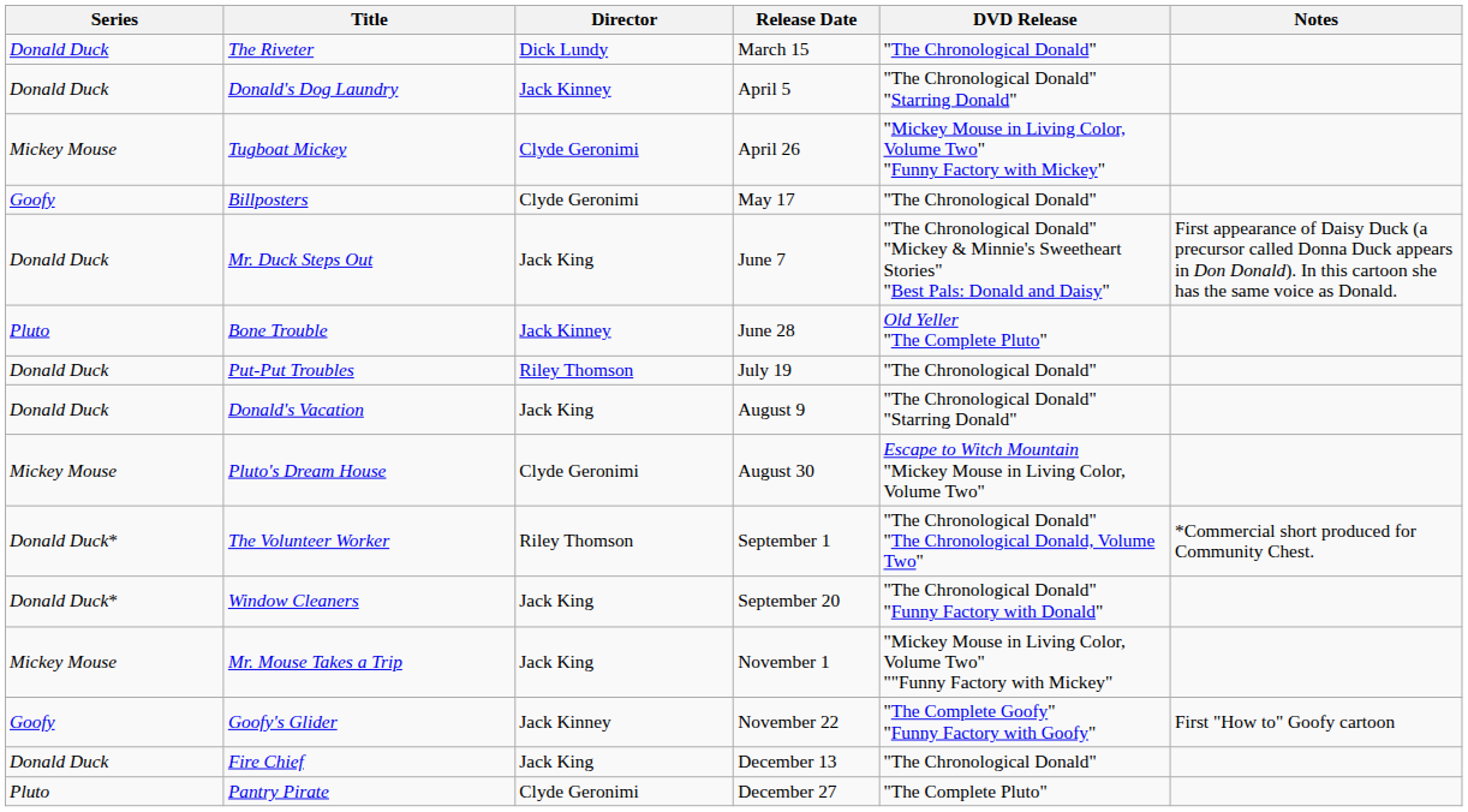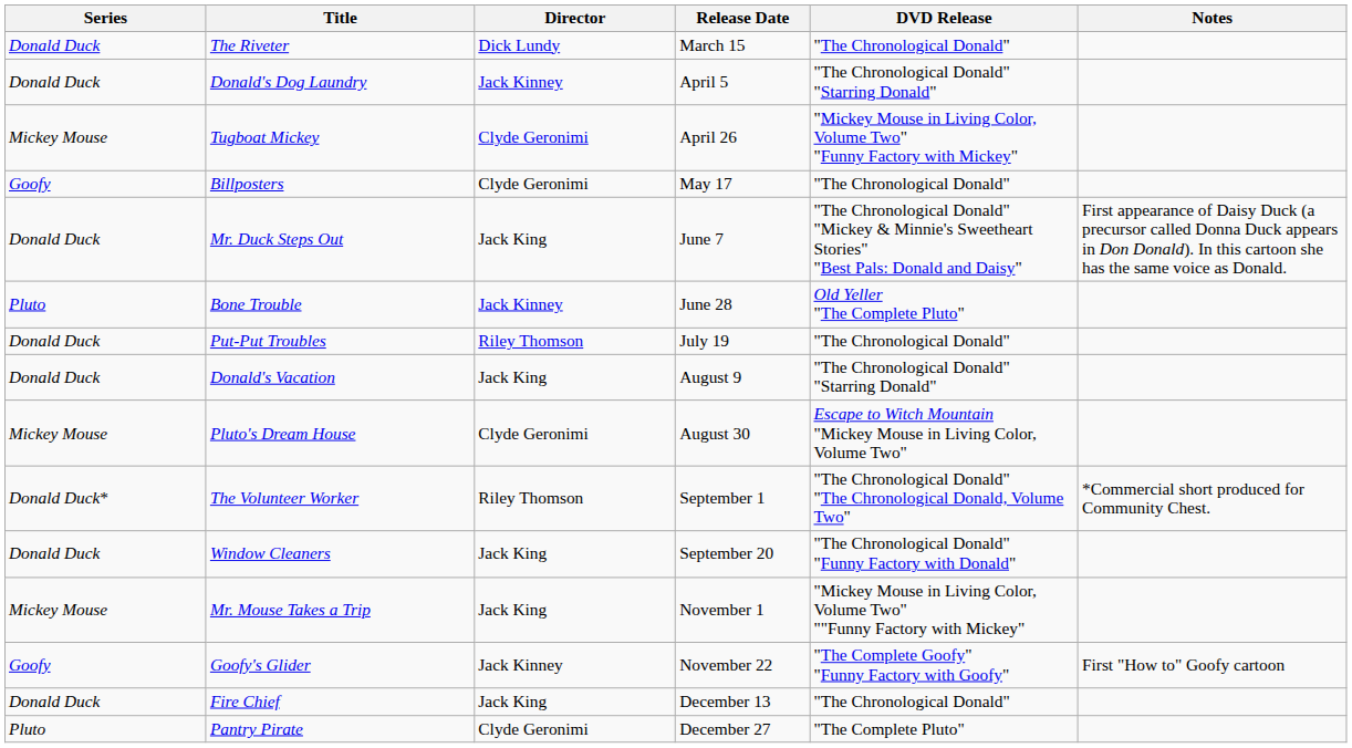Window Cleaners | Series: Donald Duck* -> Donald Duck
